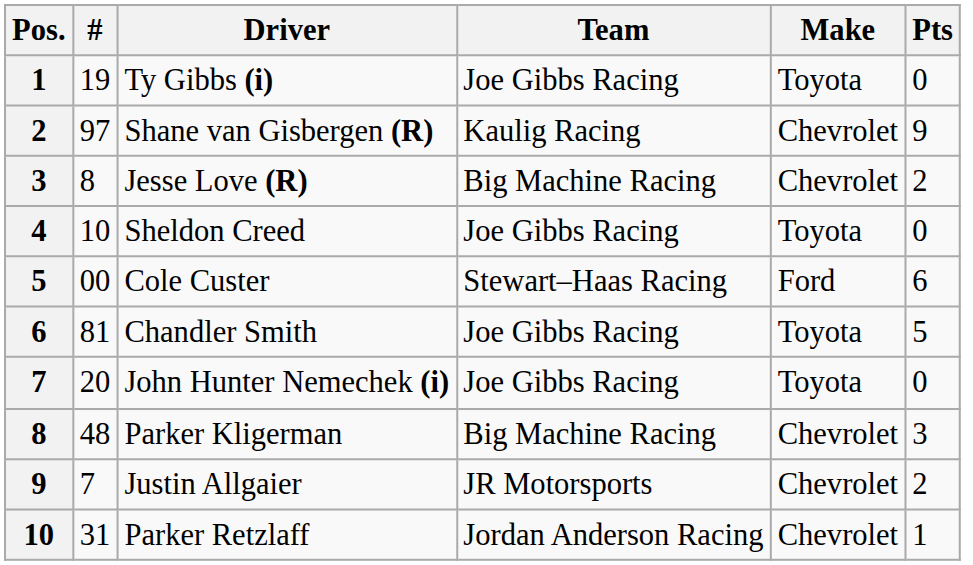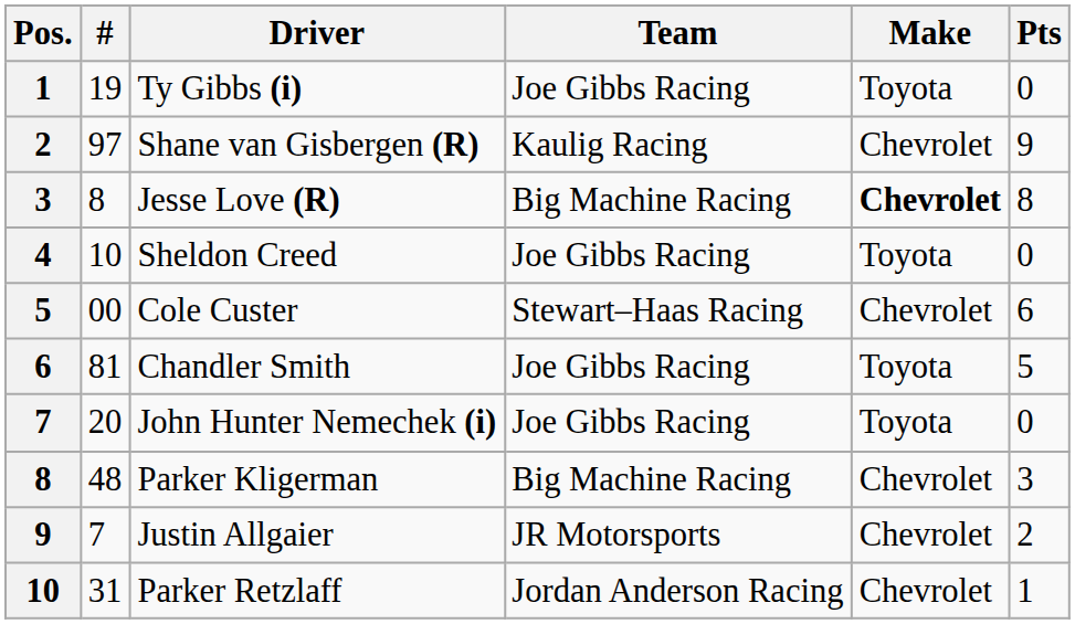Jesse Love (R) | Make: normal -> bold
Jesse Love (R) | Pts: 2 -> 8
Cole Custer | Make: Ford -> Chevrolet
